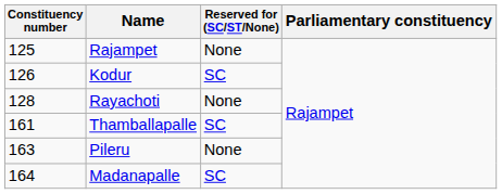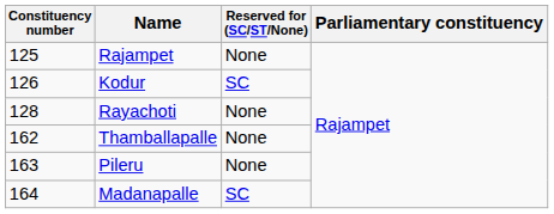Thamballapalle | Constituency number: 161 -> 162
Thamballapalle | Reserved for (SC/ST/None): SC -> None
